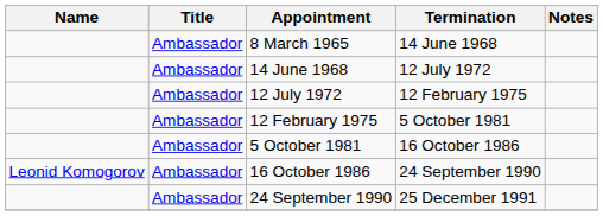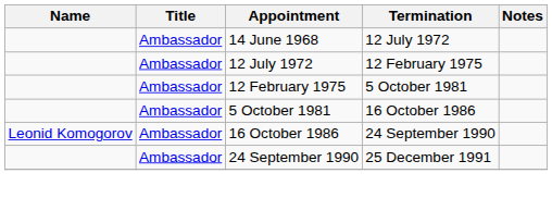- row: Ambassador | 8 March 1965 | 14 June 1968
